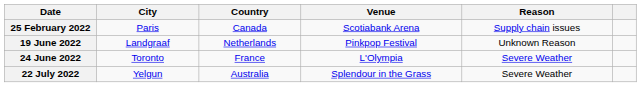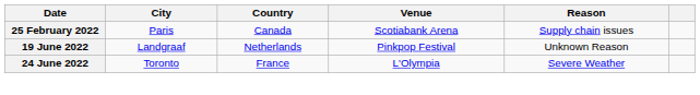- row: 22 July 2022 | Yelgun | Australia | Splendour in the Grass | Severe Weather
